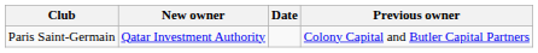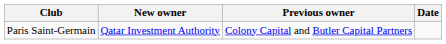columns swapped: Previous owner <-> Date
